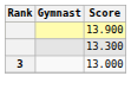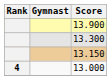+ row: 13.150
13.000 | Rank: 3 -> 4
